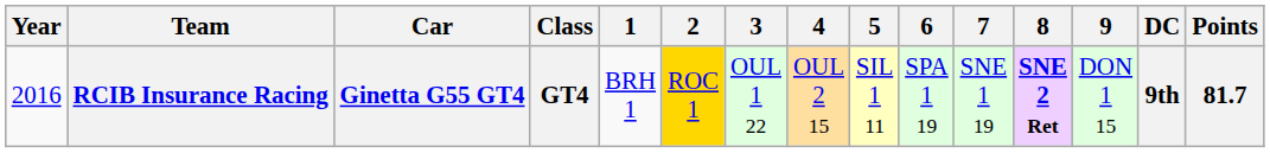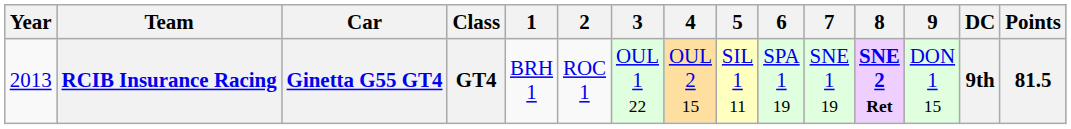RCIB Insurance Racing | Year: 2016 -> 2013
RCIB Insurance Racing | 2: gold background -> no background
RCIB Insurance Racing | Points: 81.7 -> 81.5
